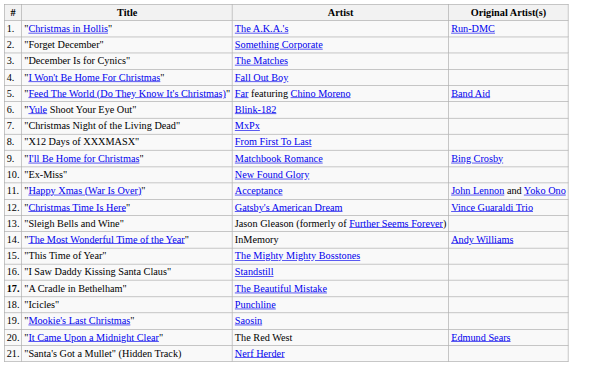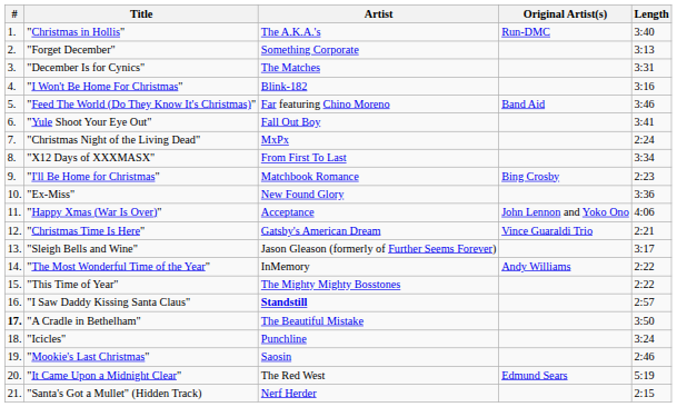+ column: Length | 3:40 | 3:13 | 3:31 | 3:16 | 3:46 | 3:41 | 2:24 | 3:34 | 2:23 | 3:36 | 4:06 | 2:21 | 3:17 | 2:22 | 2:22 | 2:57 | 3:50 | 3:24 | 2:46 | 5:19 | 2:15
"I Won't Be Home For Christmas" | Artist: Fall Out Boy -> Blink-182
"Yule Shoot Your Eye Out" | Artist: Blink-182 -> Fall Out Boy
"I Saw Daddy Kissing Santa Claus" | Artist: normal -> bold
